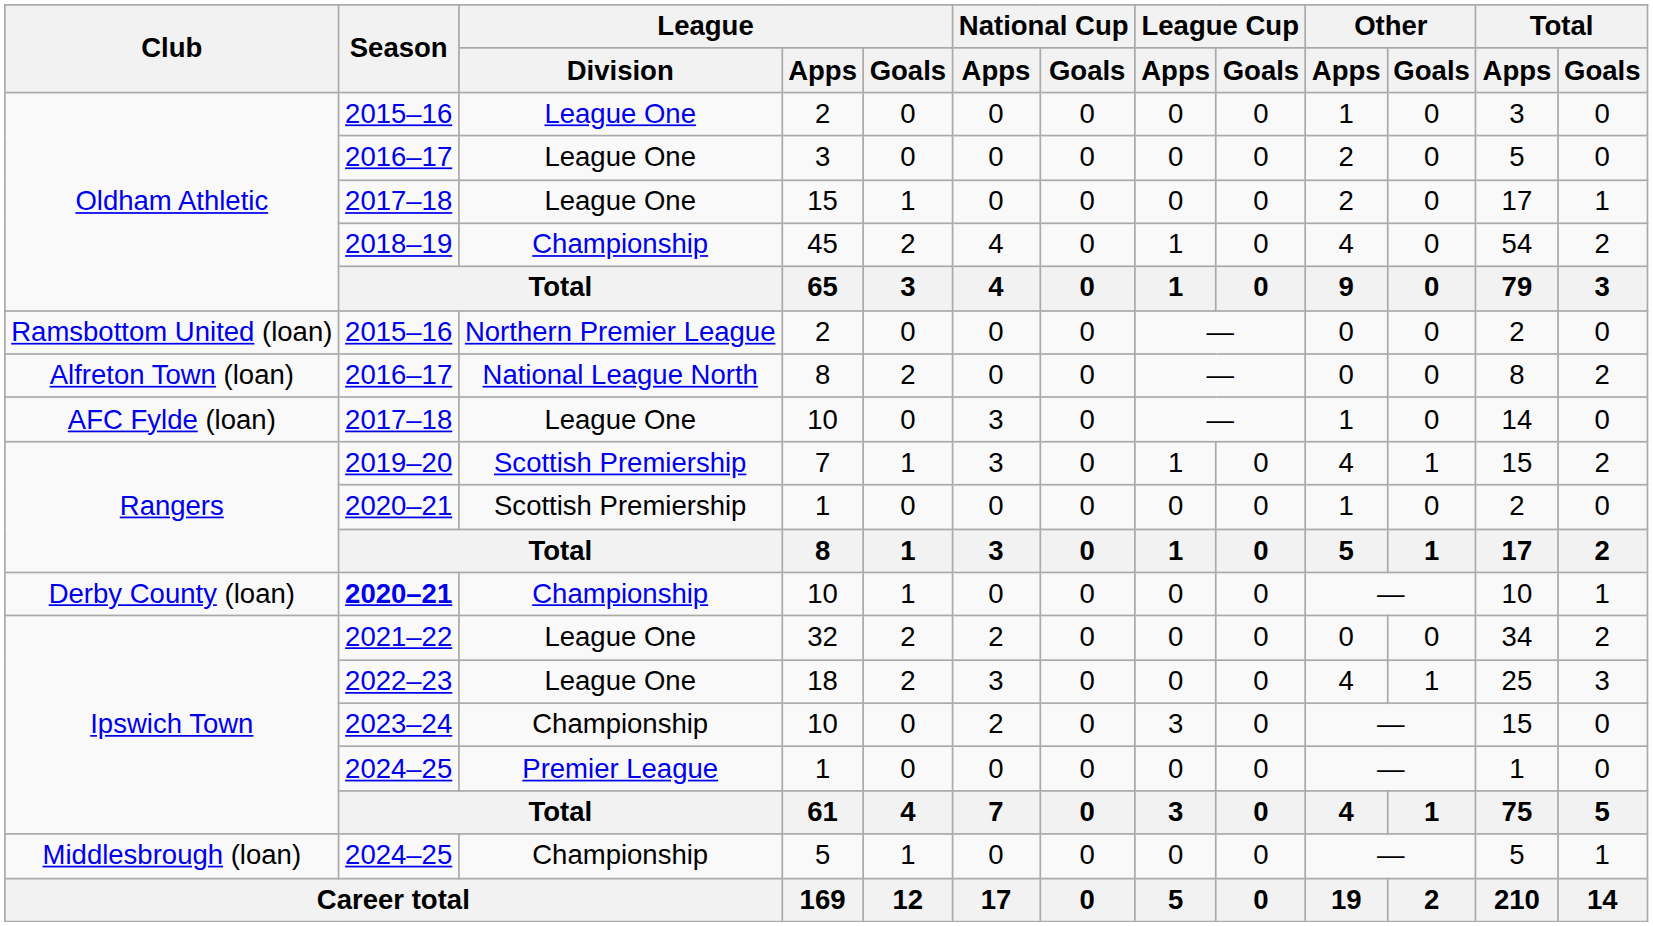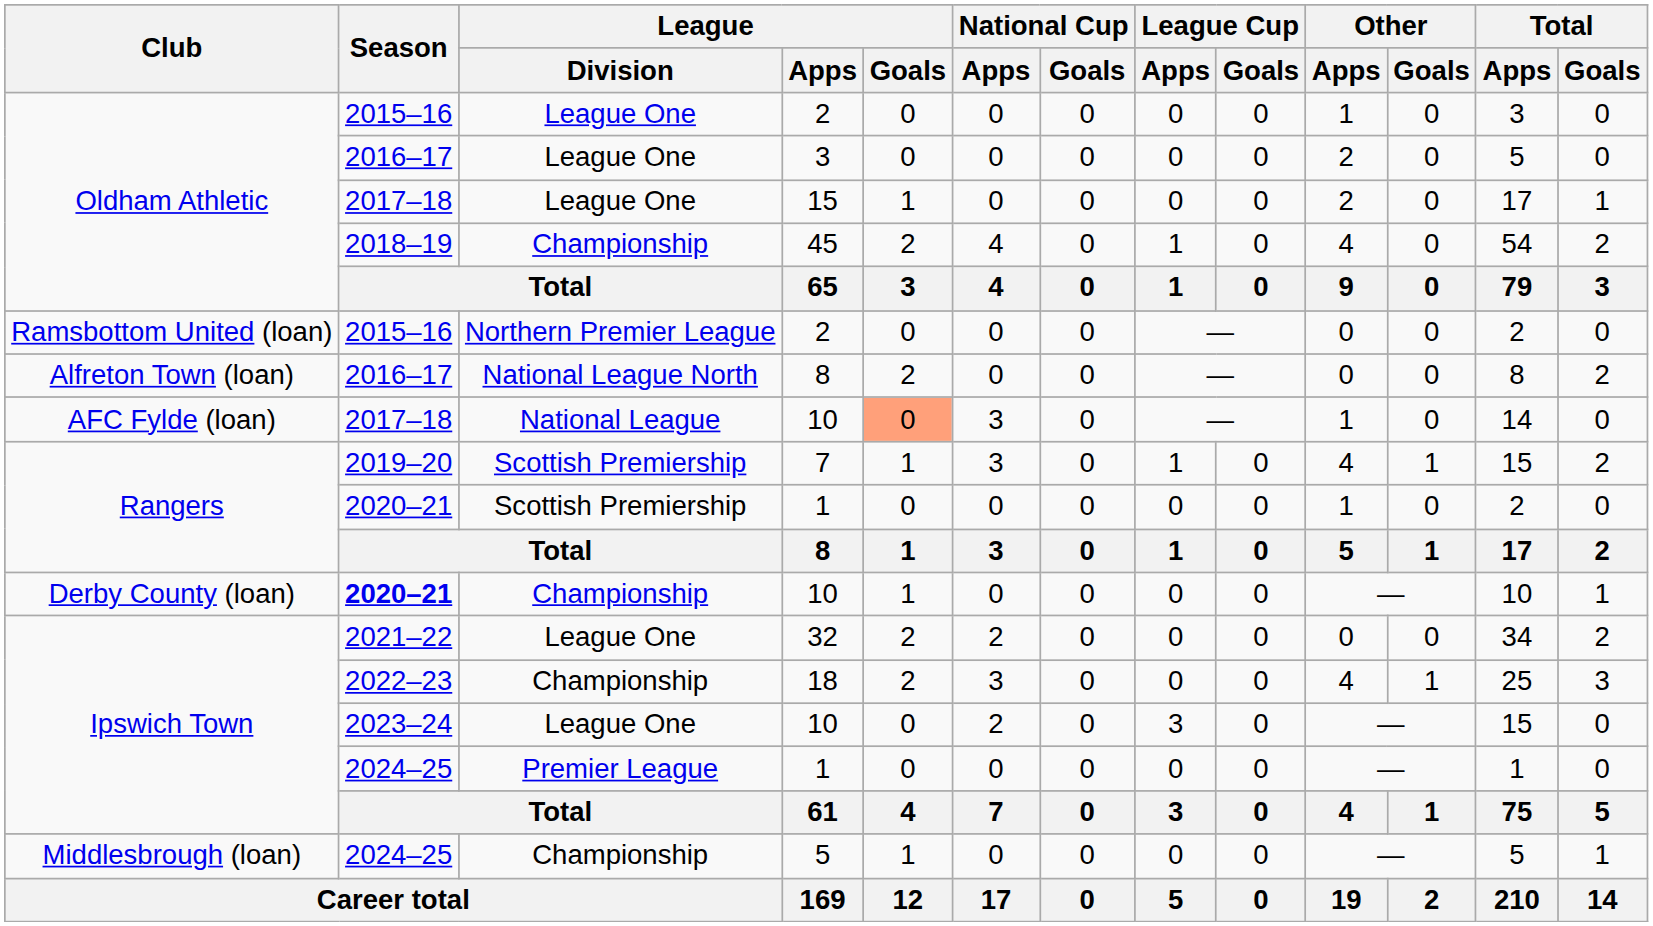AFC Fylde (loan) / 10 | League / Division: League One -> National League
AFC Fylde (loan) / 10 | League / Goals: no background -> lightsalmon background
18 | League / Division: League One -> Championship
Ipswich Town / 10 | League / Division: Championship -> League One
